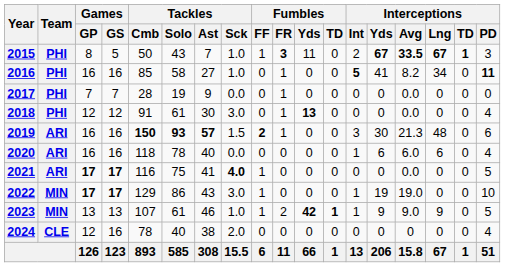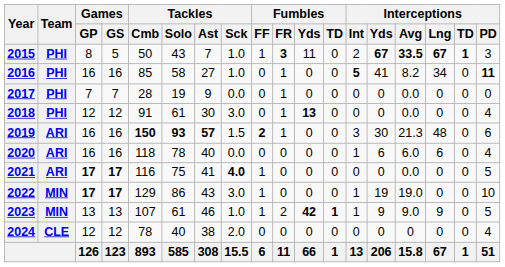2024 | Games / GS: 16 -> 12
